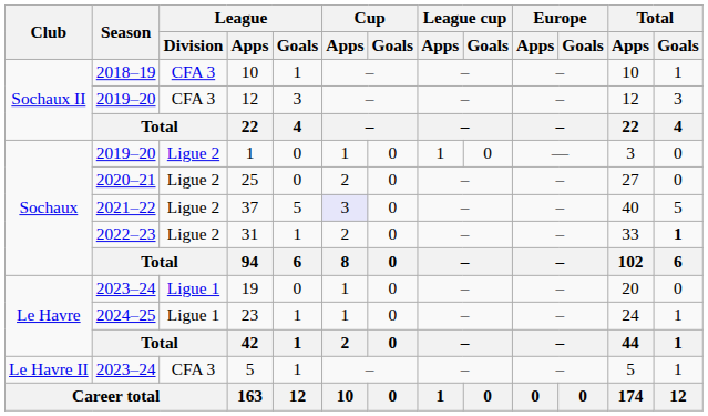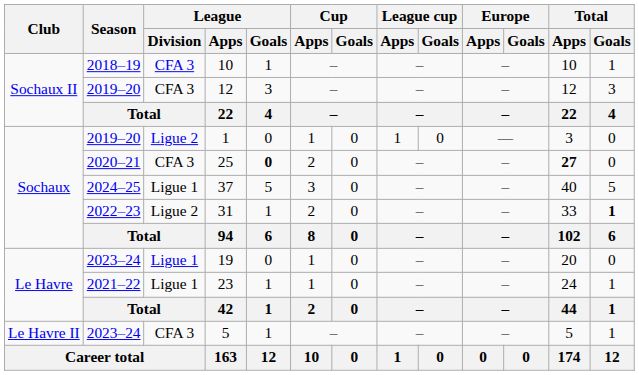25 | League / Division: Ligue 2 -> CFA 3
25 | League / Goals: normal -> bold
25 | Total / Apps: normal -> bold
37 | Season: 2021–22 -> 2024–25
37 | League / Division: Ligue 2 -> Ligue 1
37 | Cup / Apps: lavender background -> no background
23 | Season: 2024–25 -> 2021–22
